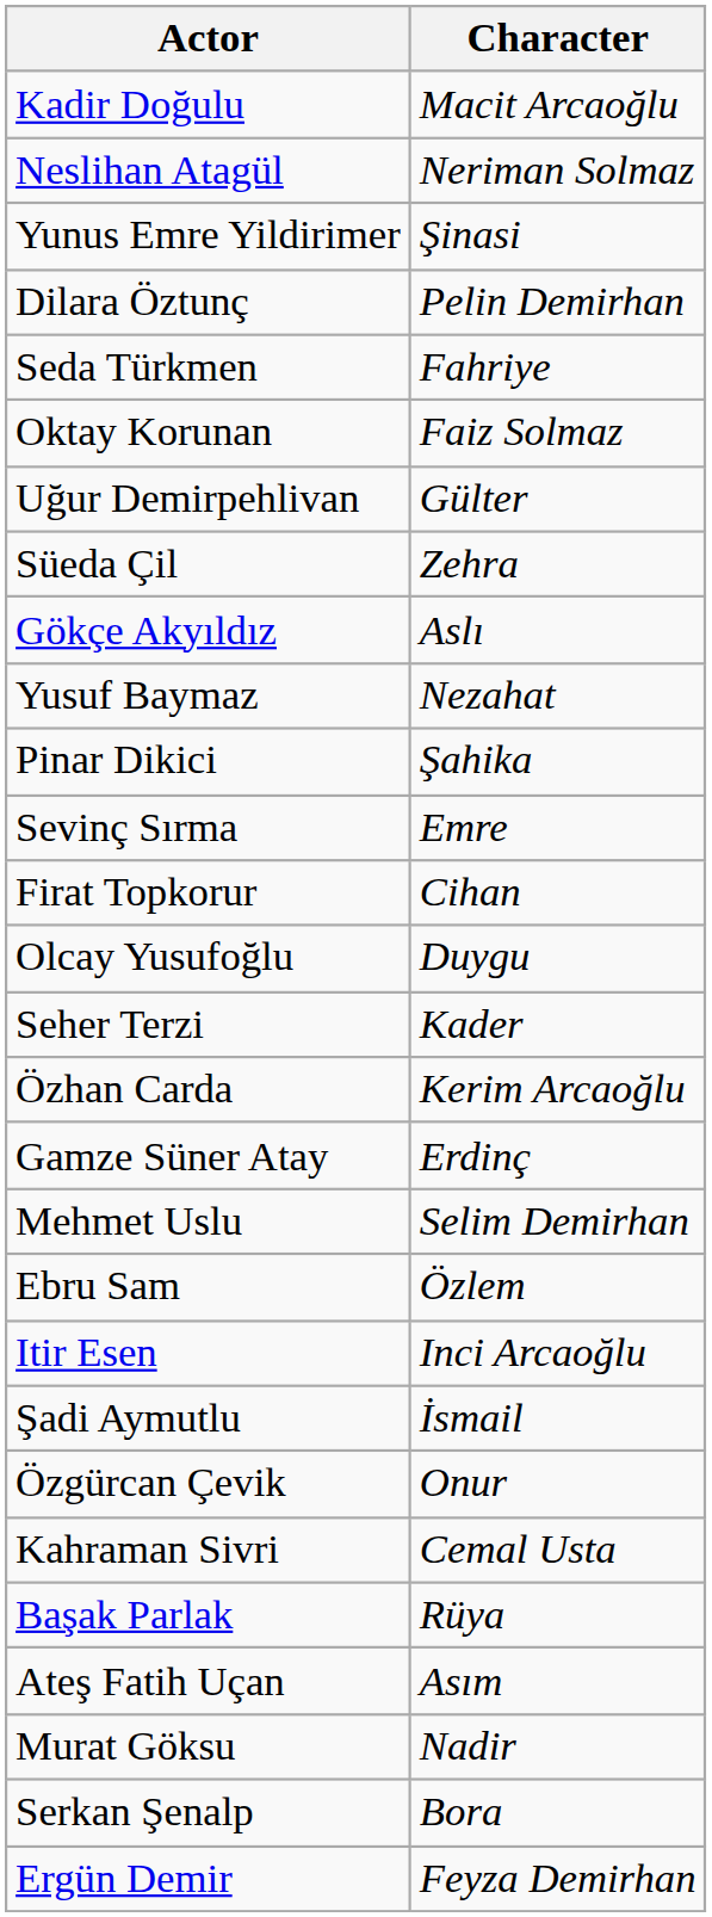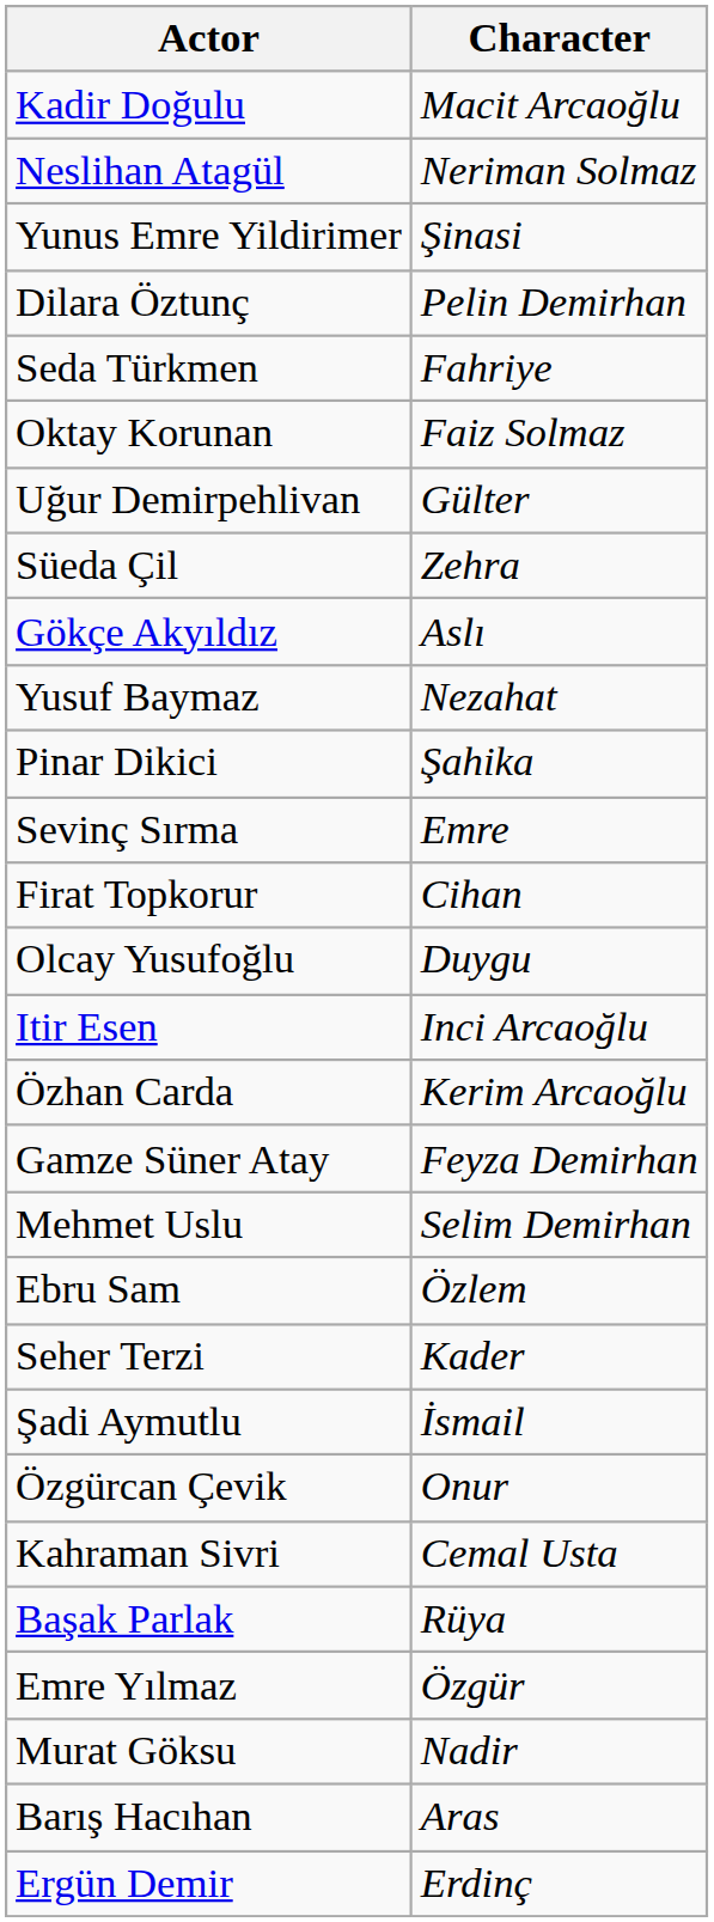rows swapped: Itir Esen <-> Seher Terzi
Gamze Süner Atay | Character: Erdinç -> Feyza Demirhan
+ row: Emre Yılmaz | Özgür
- row: Ateş Fatih Uçan | Asım
- row: Serkan Şenalp | Bora
+ row: Barış Hacıhan | Aras
Ergün Demir | Character: Feyza Demirhan -> Erdinç
